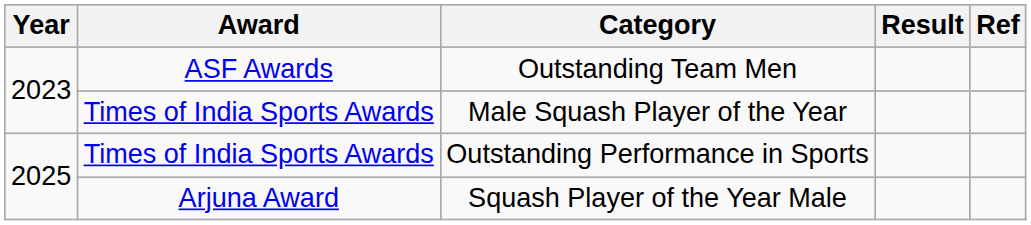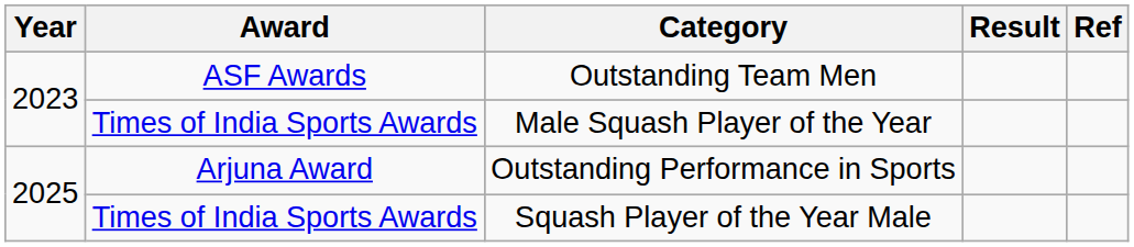Outstanding Performance in Sports | Award: Times of India Sports Awards -> Arjuna Award
Squash Player of the Year Male | Award: Arjuna Award -> Times of India Sports Awards
